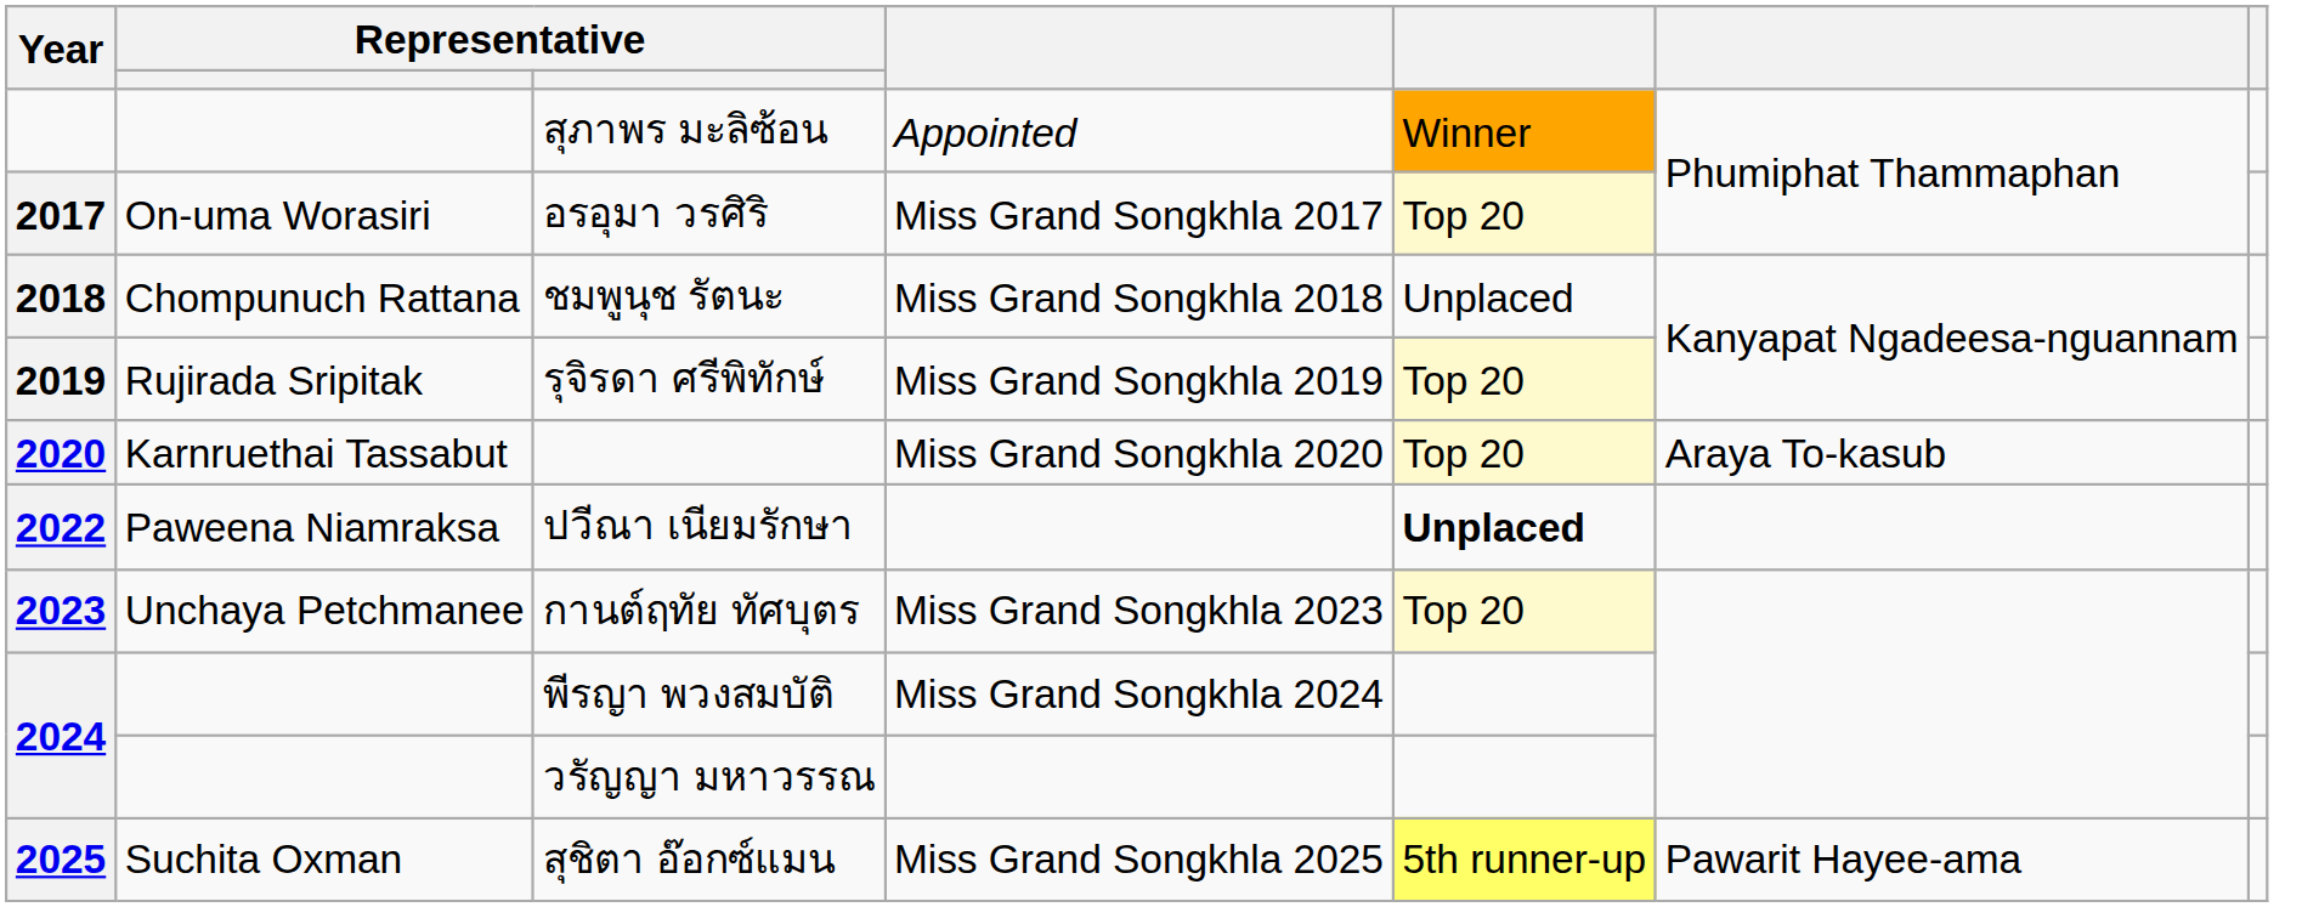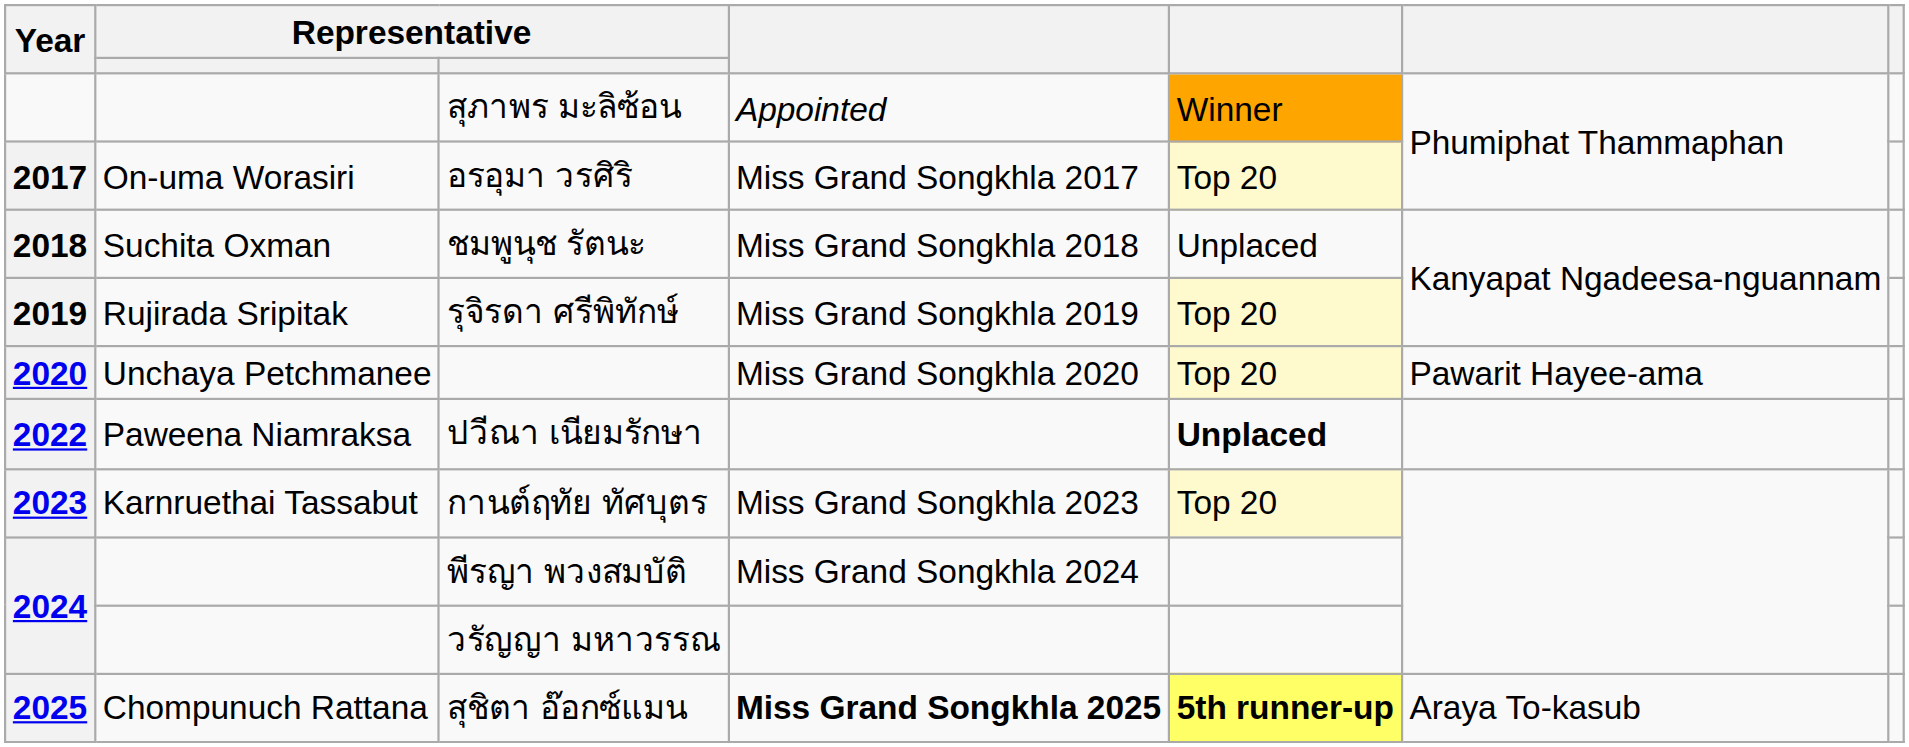2018 | column 2: Chompunuch Rattana -> Suchita Oxman
2020 | column 2: Karnruethai Tassabut -> Unchaya Petchmanee
2020 | column 6: Araya To-kasub -> Pawarit Hayee-ama
2023 | column 2: Unchaya Petchmanee -> Karnruethai Tassabut
2025 | column 2: Suchita Oxman -> Chompunuch Rattana
2025 | column 4: normal -> bold
2025 | column 5: normal -> bold
2025 | column 6: Pawarit Hayee-ama -> Araya To-kasub
